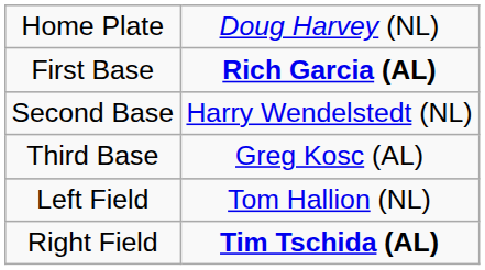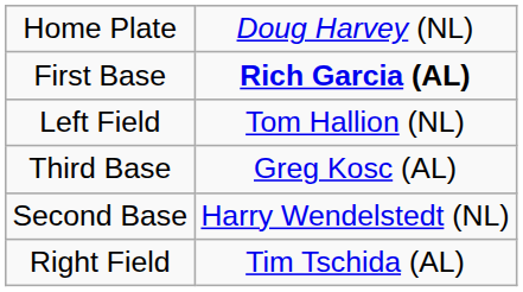rows swapped: Second Base <-> Left Field
Right Field | column 2: bold -> normal
